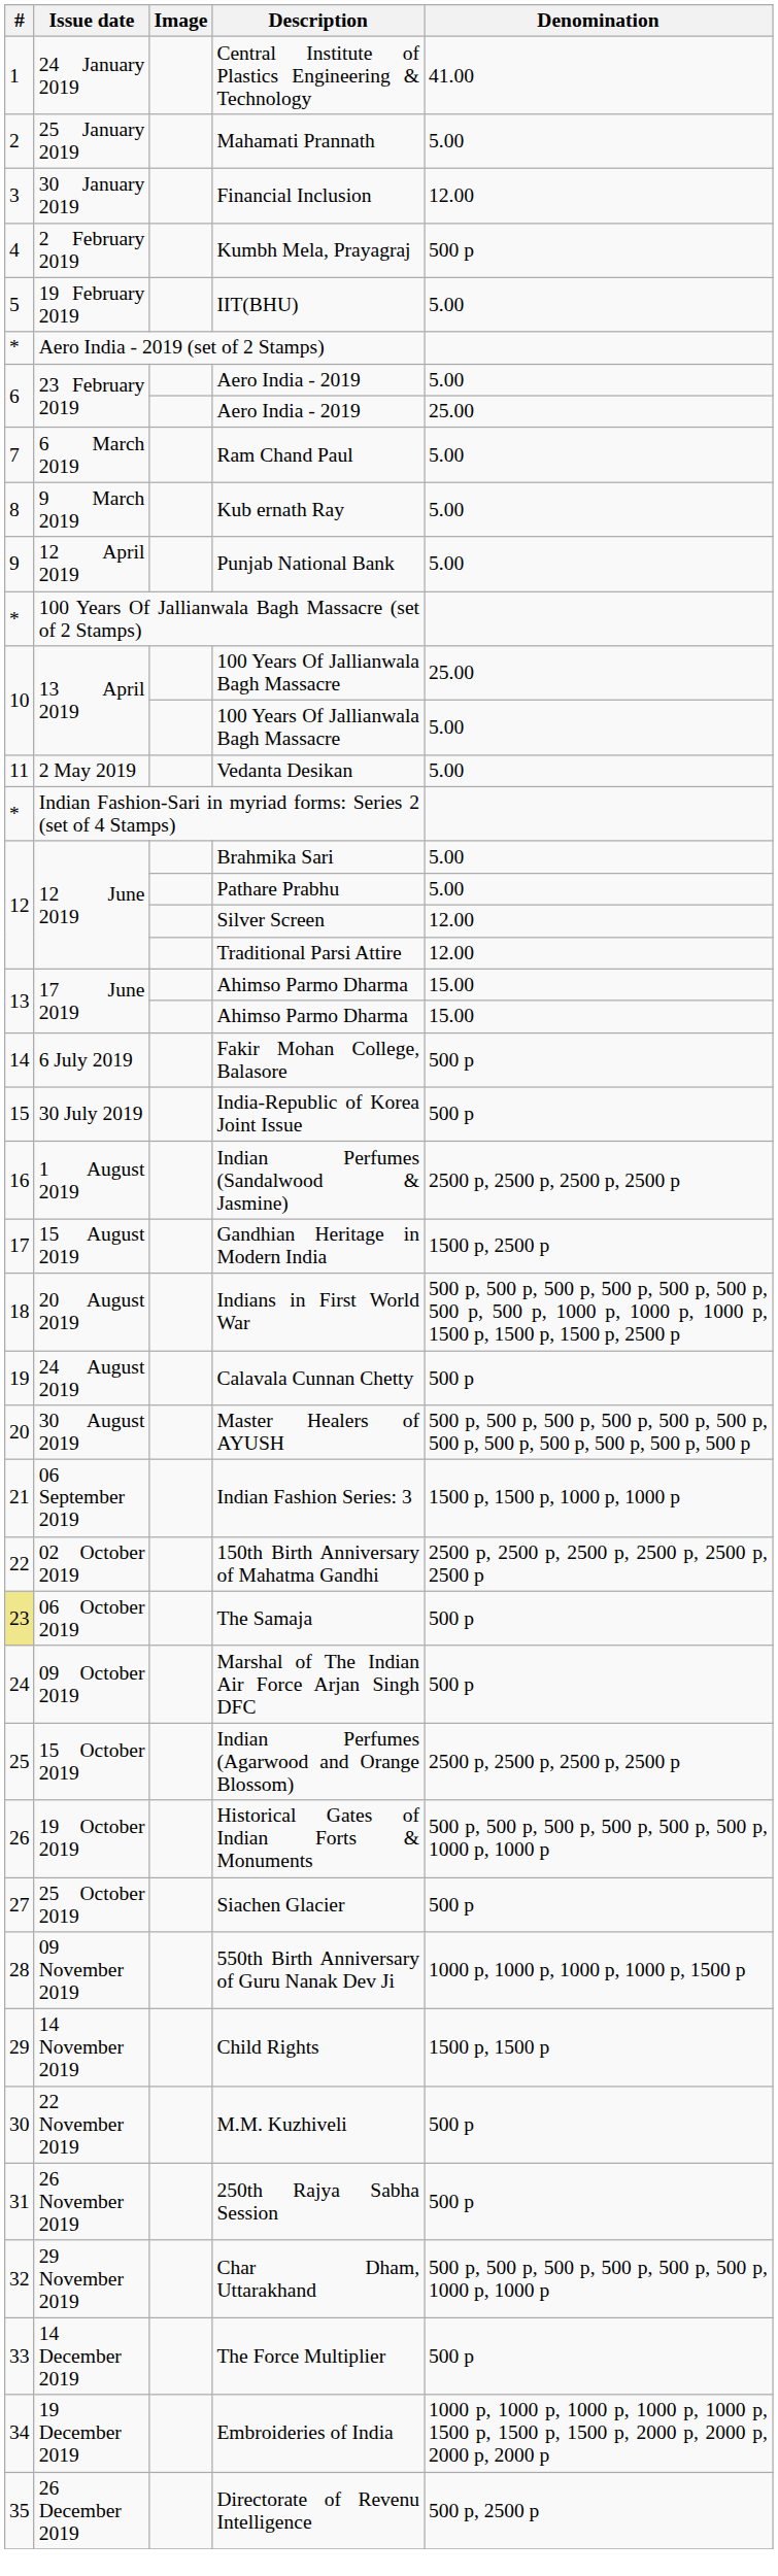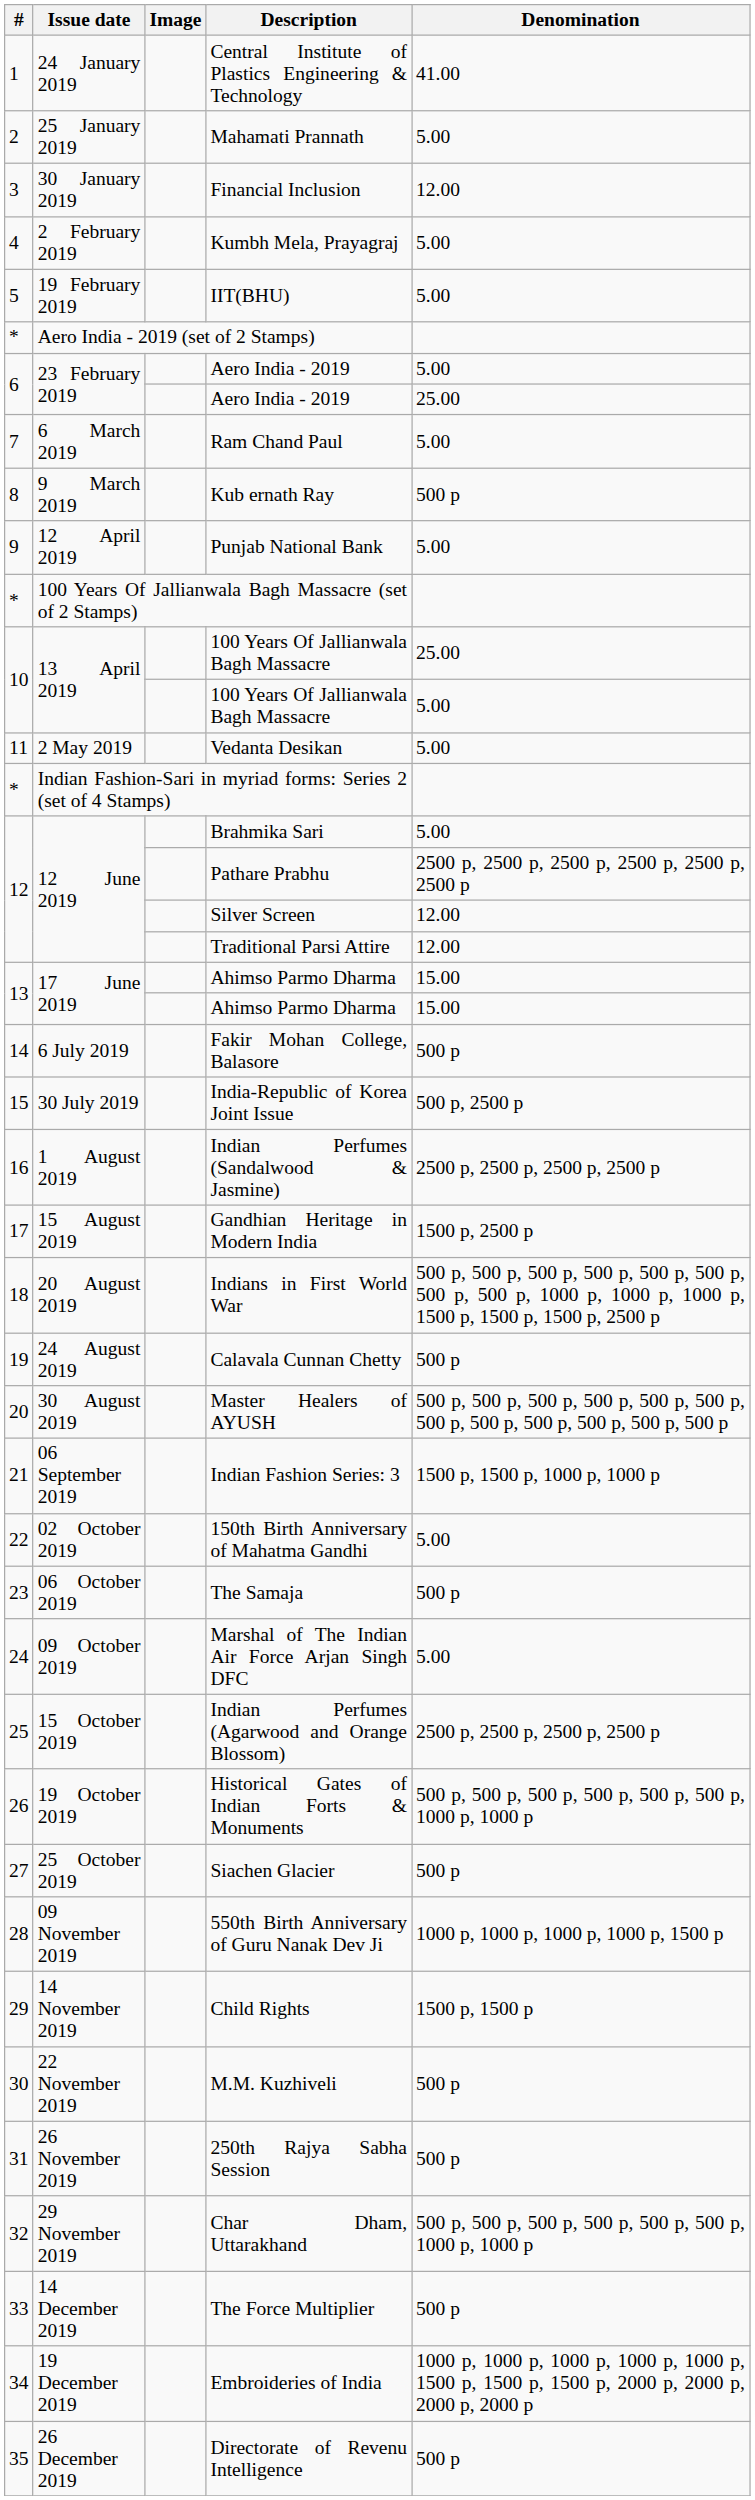Kumbh Mela, Prayagraj | Denomination: 500 p -> 5.00
Kub ernath Ray | Denomination: 5.00 -> 500 p
Pathare Prabhu | Denomination: 5.00 -> 2500 p, 2500 p, 2500 p, 2500 p, 2500 p, 2500 p
India-Republic of Korea Joint Issue | Denomination: 500 p -> 500 p, 2500 p
150th Birth Anniversary of Mahatma Gandhi | Denomination: 2500 p, 2500 p, 2500 p, 2500 p, 2500 p, 2500 p -> 5.00
The Samaja | #: khaki background -> no background
Marshal of The Indian Air Force Arjan Singh DFC | Denomination: 500 p -> 5.00
Directorate of Revenu Intelligence | Denomination: 500 p, 2500 p -> 500 p
